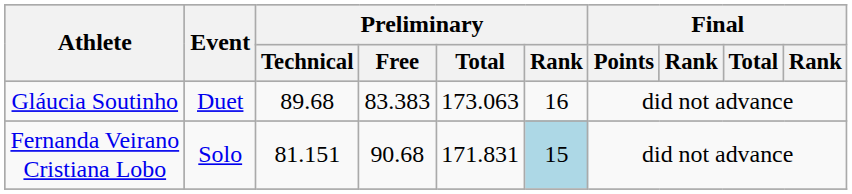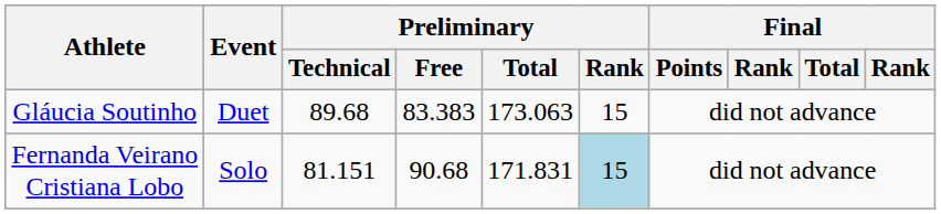Gláucia Soutinho | Preliminary / Rank: 16 -> 15
